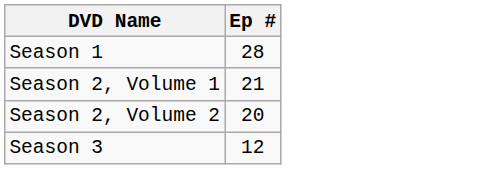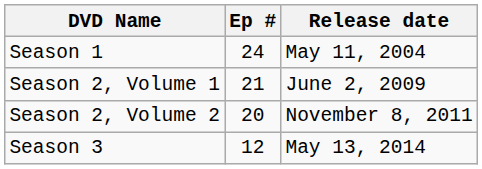+ column: Release date | May 11, 2004 | June 2, 2009 | November 8, 2011 | May 13, 2014
Season 1 | Ep #: 28 -> 24
